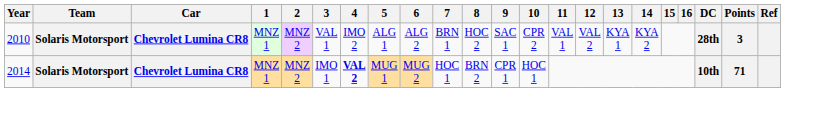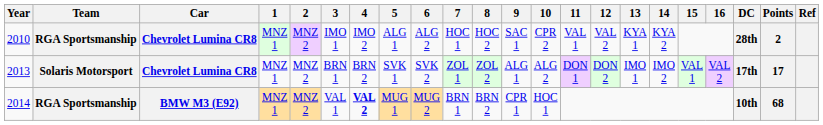2010 | Team: Solaris Motorsport -> RGA Sportsmanship
2010 | 3: VAL 1 -> IMO 1
2010 | 7: BRN 1 -> HOC 1
2010 | Points: 3 -> 2
+ row: 2013 | Solaris Motorsport | Chevrolet Lumina CR8 | MNZ 1 | MNZ 2 | BRN 1 | BRN 2 | SVK 1 | SVK 2 | ZOL 1 | ZOL 2 | ALG 1 | ALG 2 | DON 1 | DON 2 | IMO 1 | IMO 2 | VAL 1 | VAL 2 | 17th | 17
2014 | Team: Solaris Motorsport -> RGA Sportsmanship
2014 | Car: Chevrolet Lumina CR8 -> BMW M3 (E92)
2014 | 3: IMO 1 -> VAL 1
2014 | 7: HOC 1 -> BRN 1
2014 | Points: 71 -> 68
